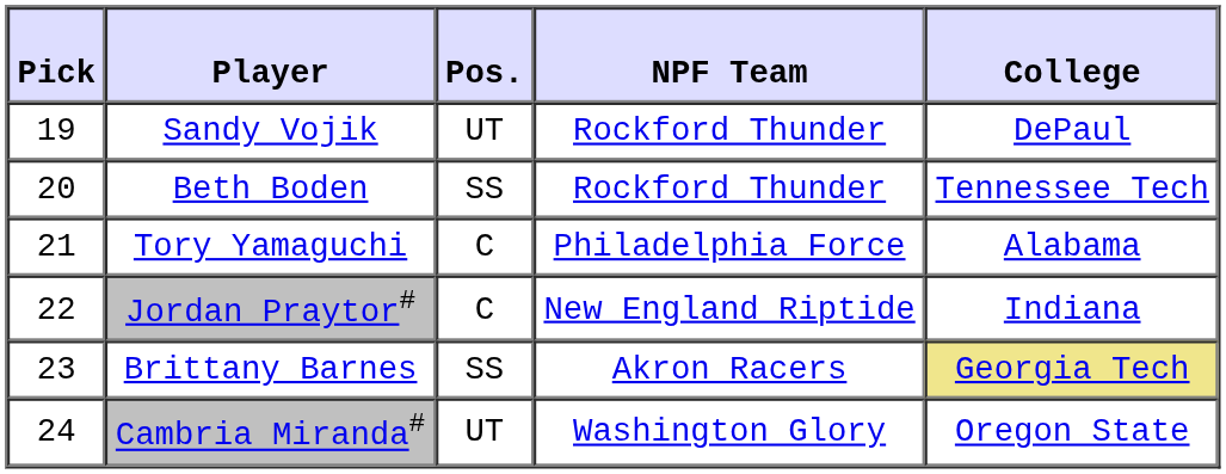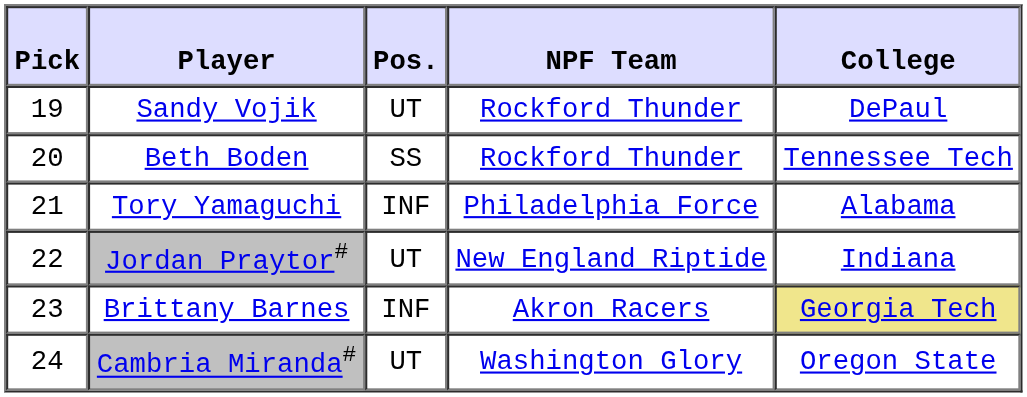Tory Yamaguchi | Pos.: C -> INF
Jordan Praytor# | Pos.: C -> UT
Brittany Barnes | Pos.: SS -> INF
